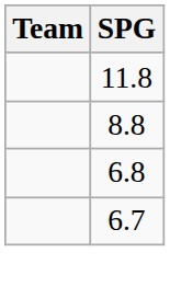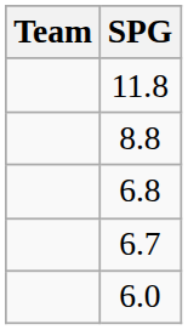+ row: 6.0
